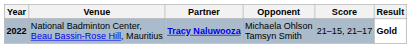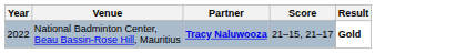- column: Opponent | Michaela Ohlson Tamsyn Smith
National Badminton Center, Beau Bassin-Rose Hill, Mauritius | Year: bold -> normal
